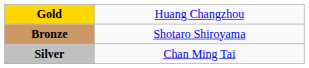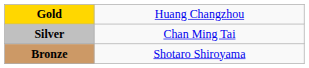rows swapped: Silver <-> Bronze
